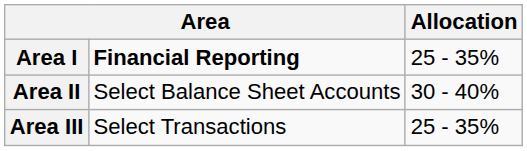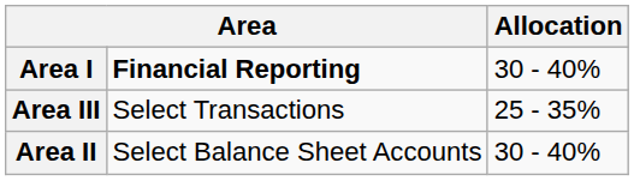Area I | Allocation: 25 - 35% -> 30 - 40%
rows swapped: Area II <-> Area III
